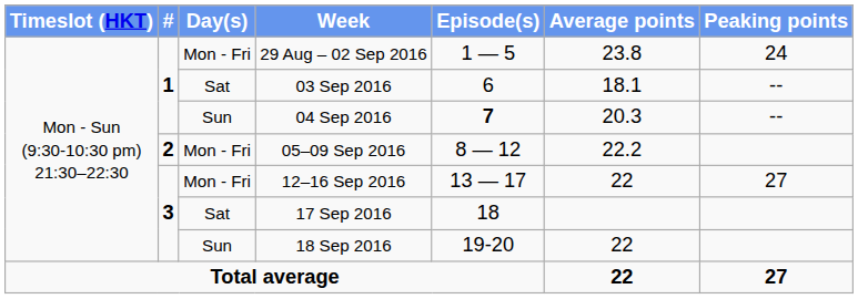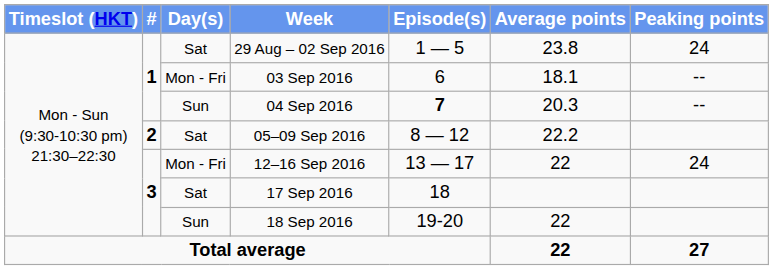29 Aug – 02 Sep 2016 | Day(s): Mon - Fri -> Sat
03 Sep 2016 | Day(s): Sat -> Mon - Fri
05–09 Sep 2016 | Day(s): Mon - Fri -> Sat
12–16 Sep 2016 | Peaking points: 27 -> 24
